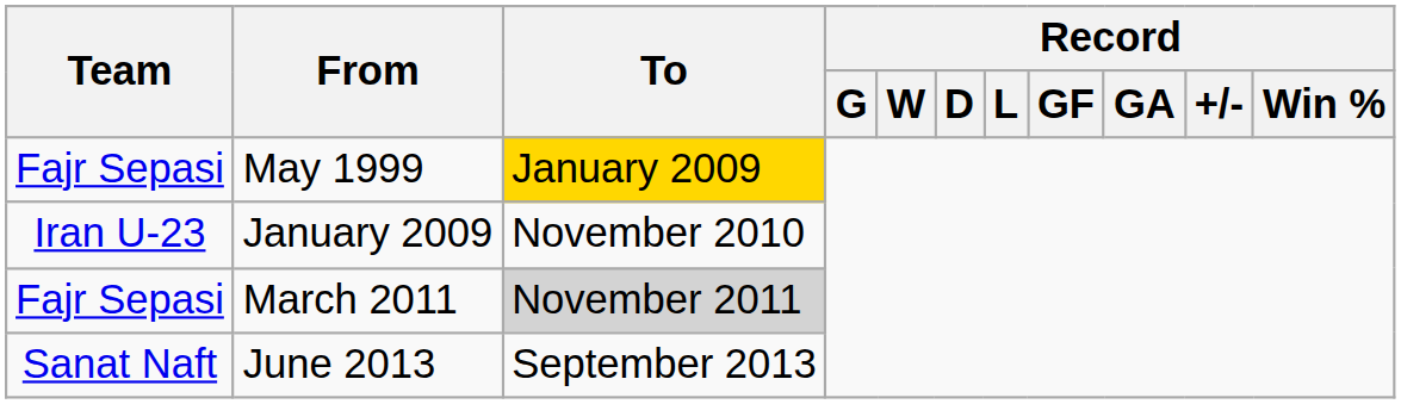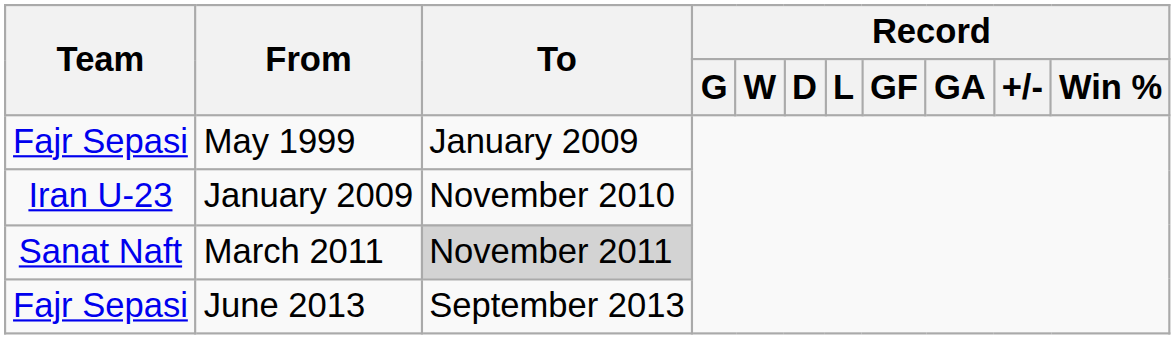May 1999 | To: gold background -> no background
March 2011 | Team: Fajr Sepasi -> Sanat Naft
June 2013 | Team: Sanat Naft -> Fajr Sepasi
